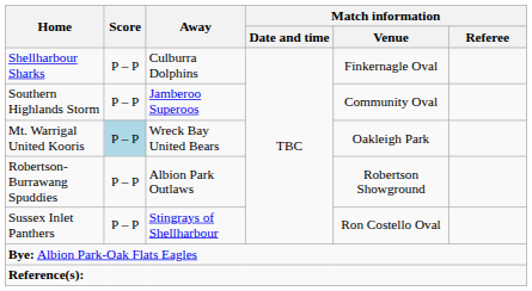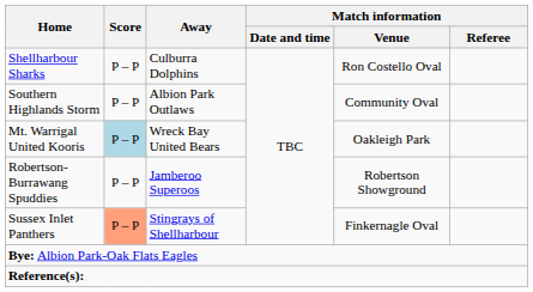Shellharbour Sharks | Match information / Venue: Finkernagle Oval -> Ron Costello Oval
Southern Highlands Storm | Away: Jamberoo Superoos -> Albion Park Outlaws
Robertson-Burrawang Spuddies | Away: Albion Park Outlaws -> Jamberoo Superoos
Sussex Inlet Panthers | Score: no background -> lightsalmon background
Sussex Inlet Panthers | Match information / Venue: Ron Costello Oval -> Finkernagle Oval
